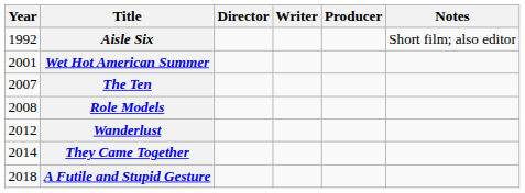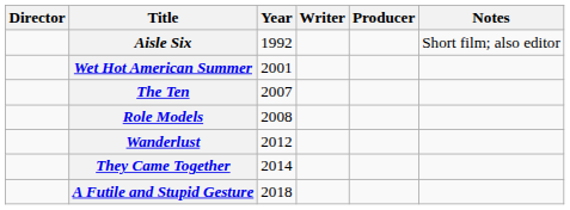columns swapped: Year <-> Director
